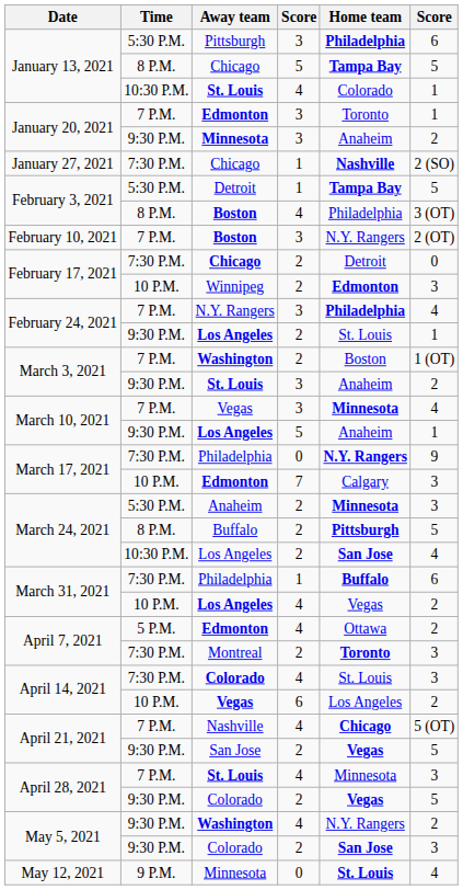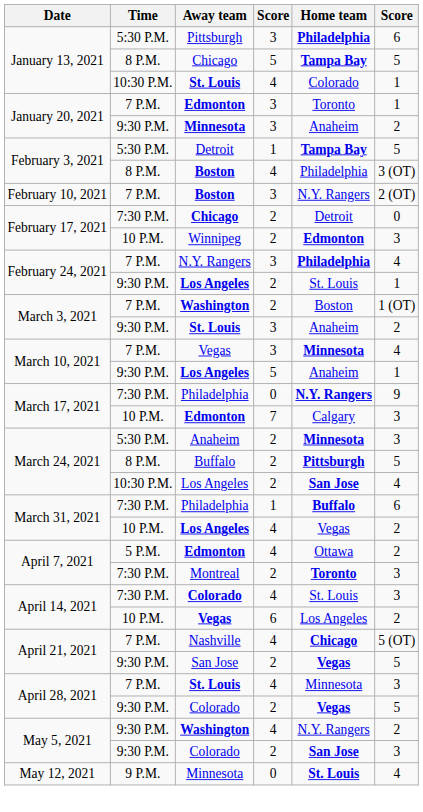- row: January 27, 2021 | 7:30 P.M. | Chicago | 1 | Nashville | 2 (SO)
